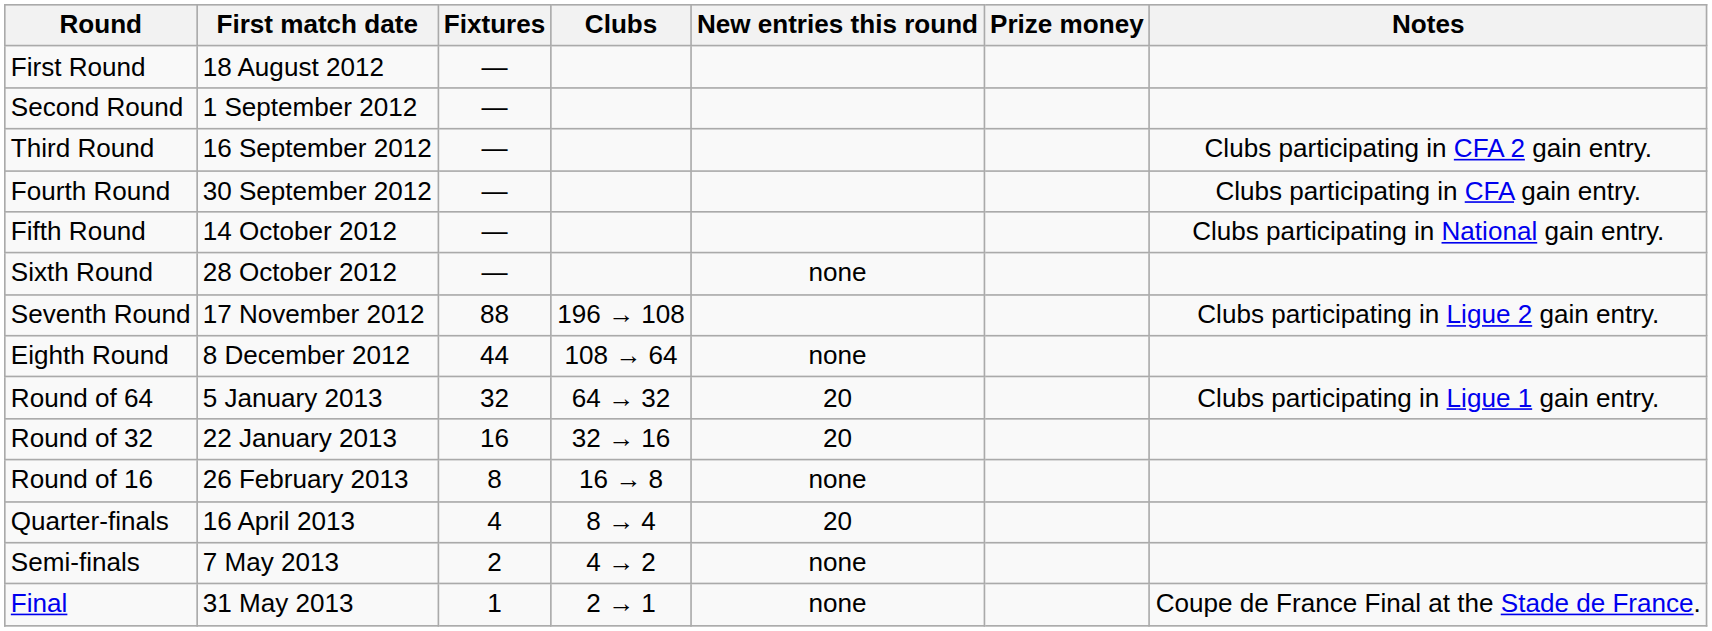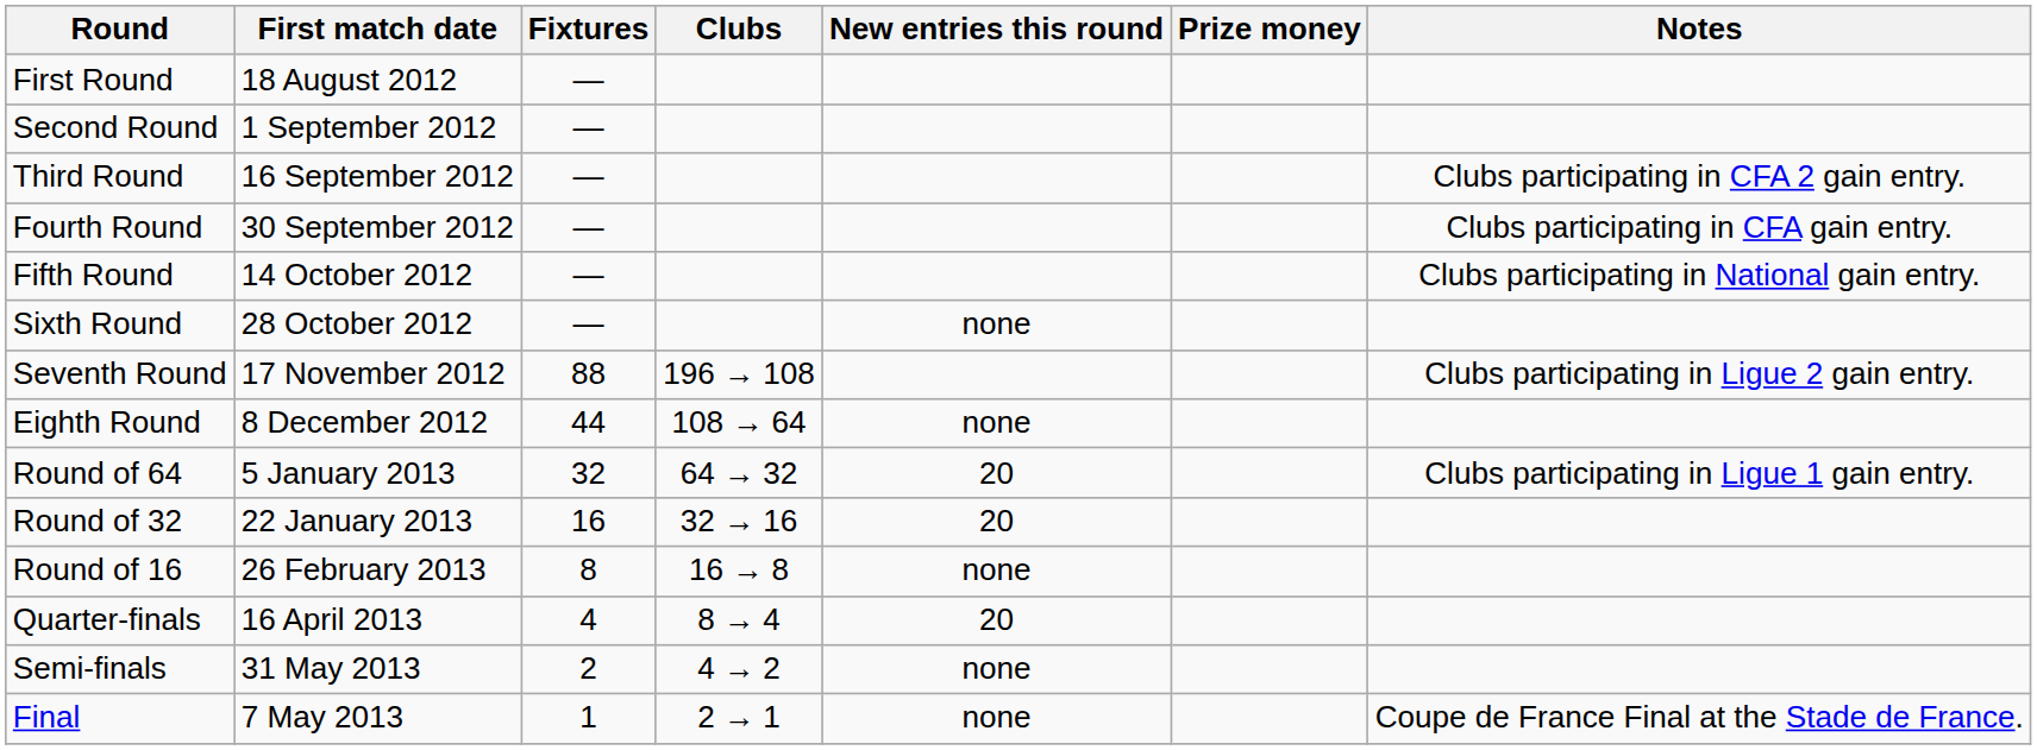Semi-finals | First match date: 7 May 2013 -> 31 May 2013
Final | First match date: 31 May 2013 -> 7 May 2013
